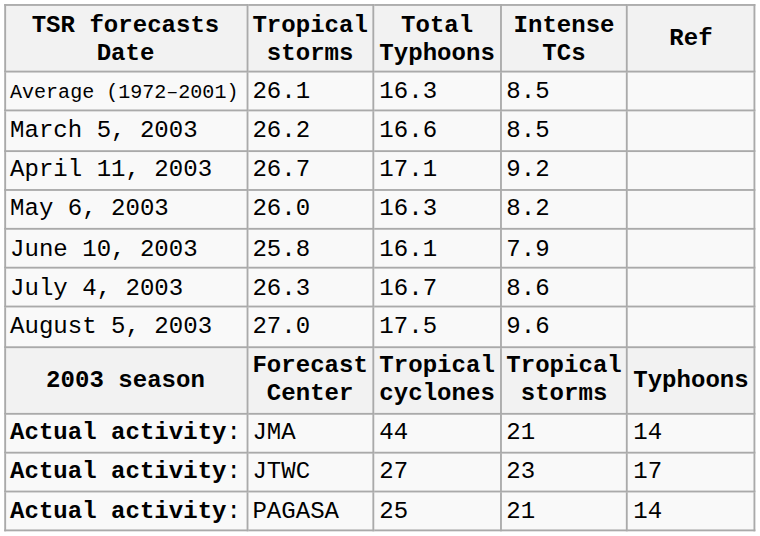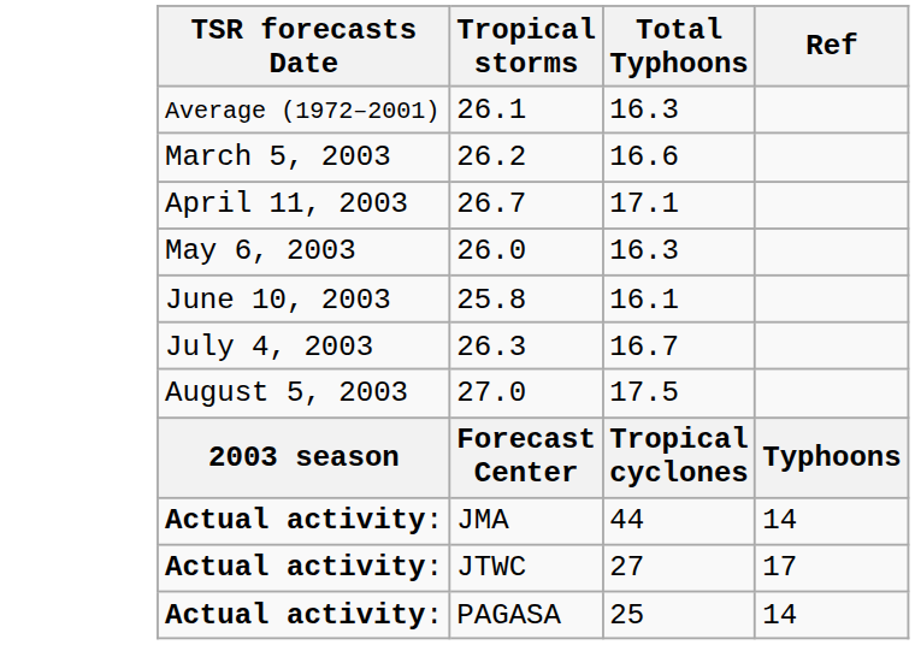- column: Intense TCs | 8.5 | 8.5 | 9.2 | 8.2 | 7.9 | 8.6 | 9.6 | Tropical storms | 21 | 23 | 21
